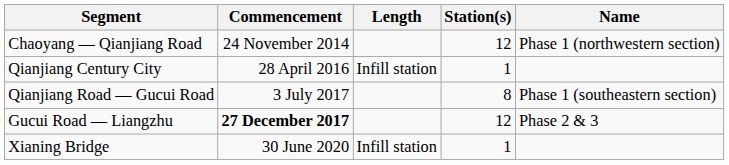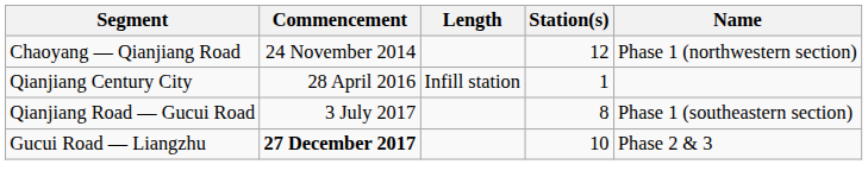Gucui Road — Liangzhu | Station(s): 12 -> 10
- row: Xianing Bridge | 30 June 2020 | Infill station | 1
